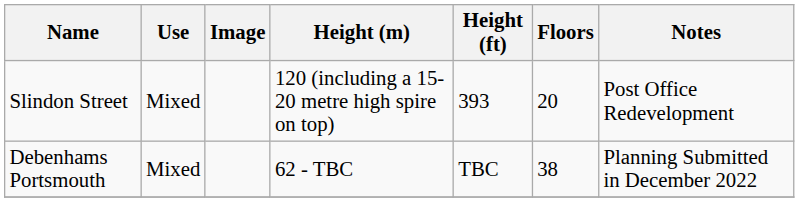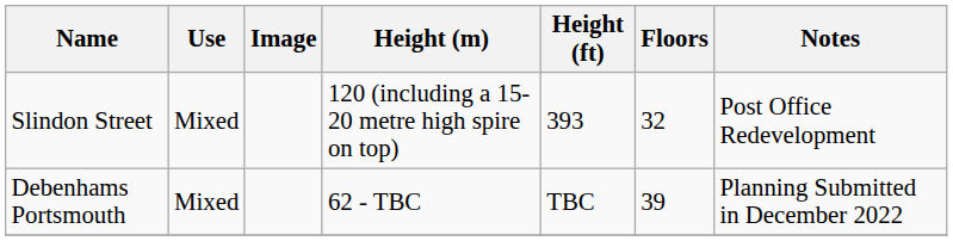Slindon Street | Floors: 20 -> 32
Debenhams Portsmouth | Floors: 38 -> 39
